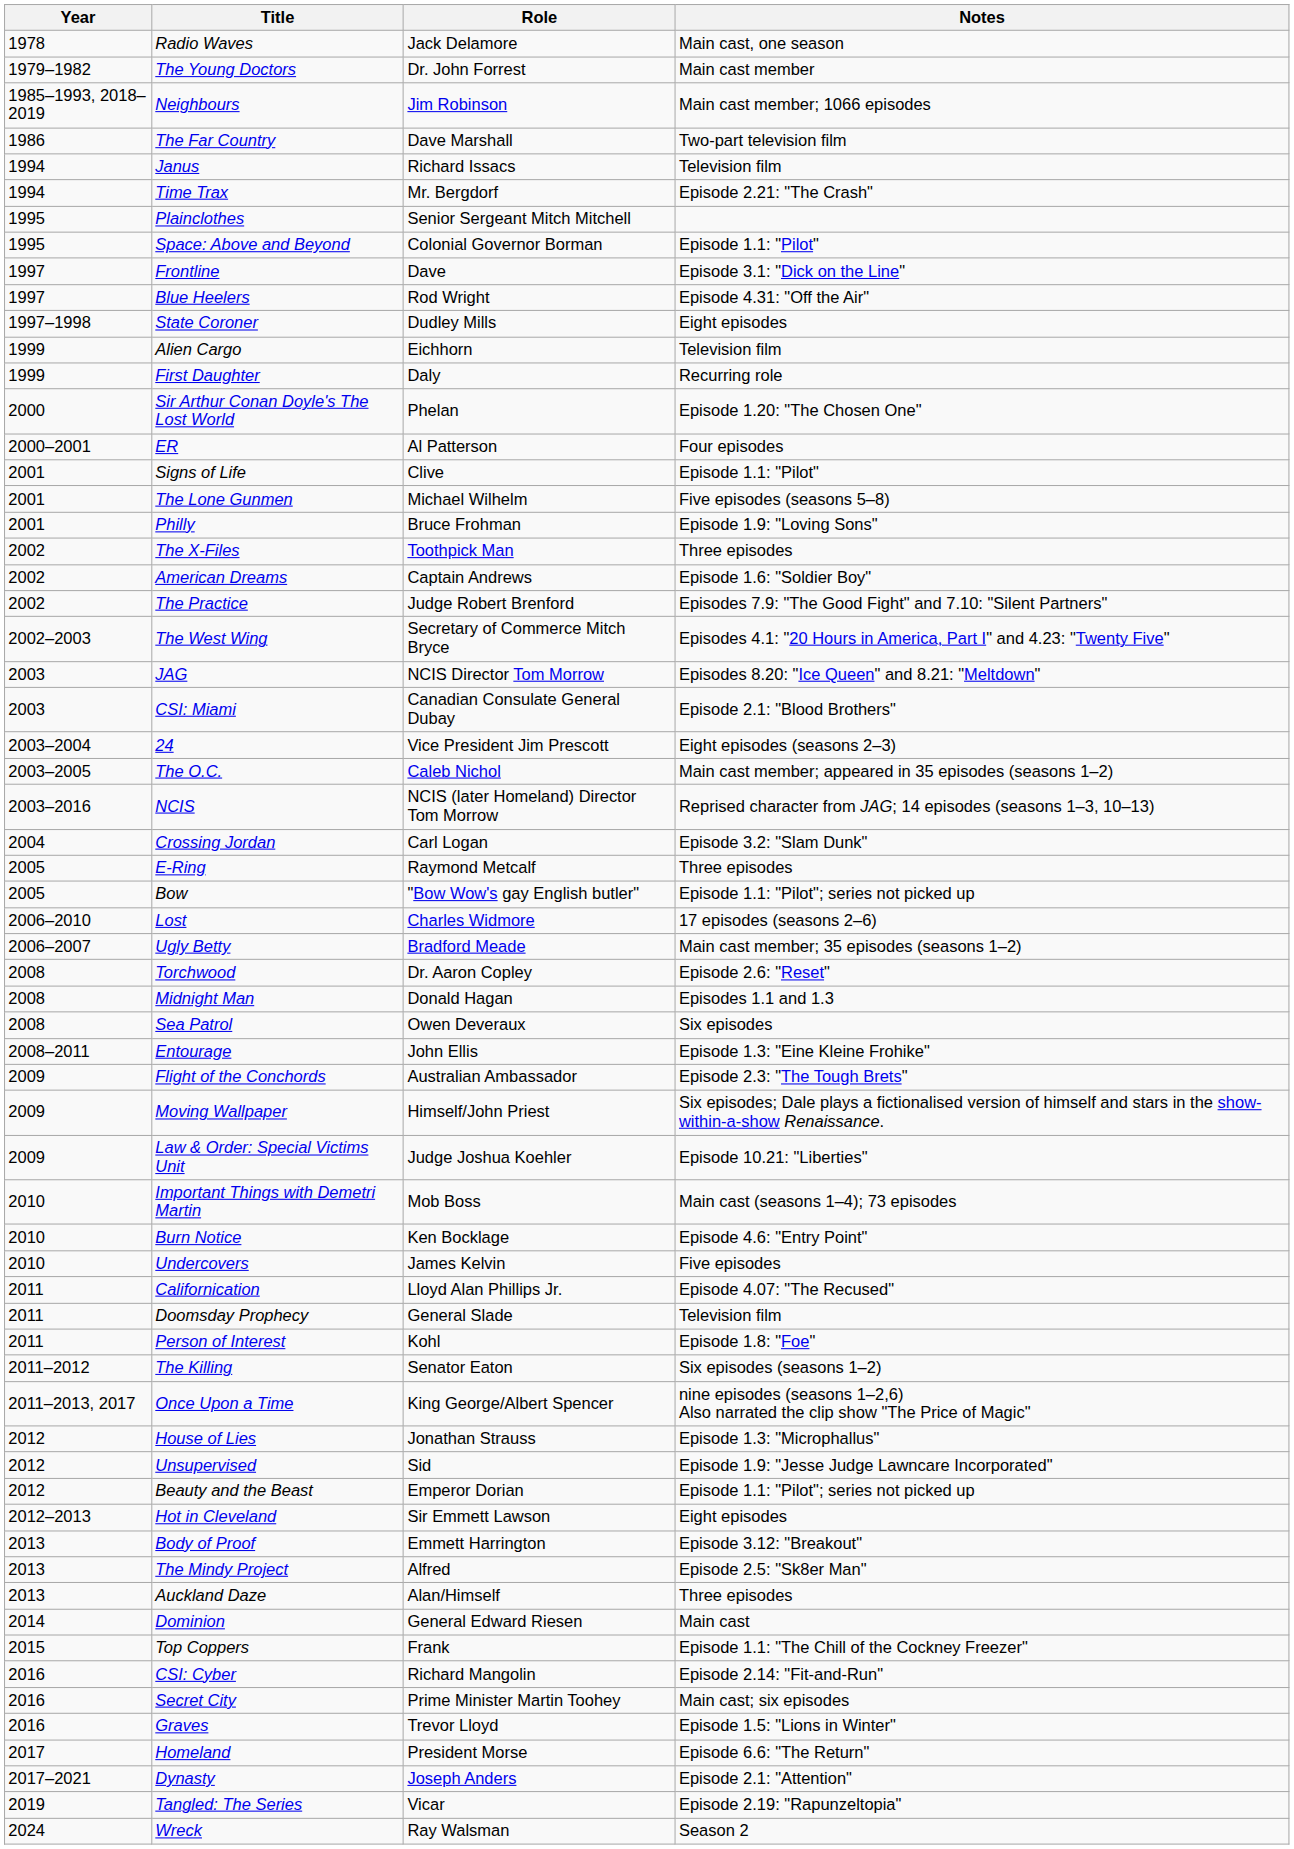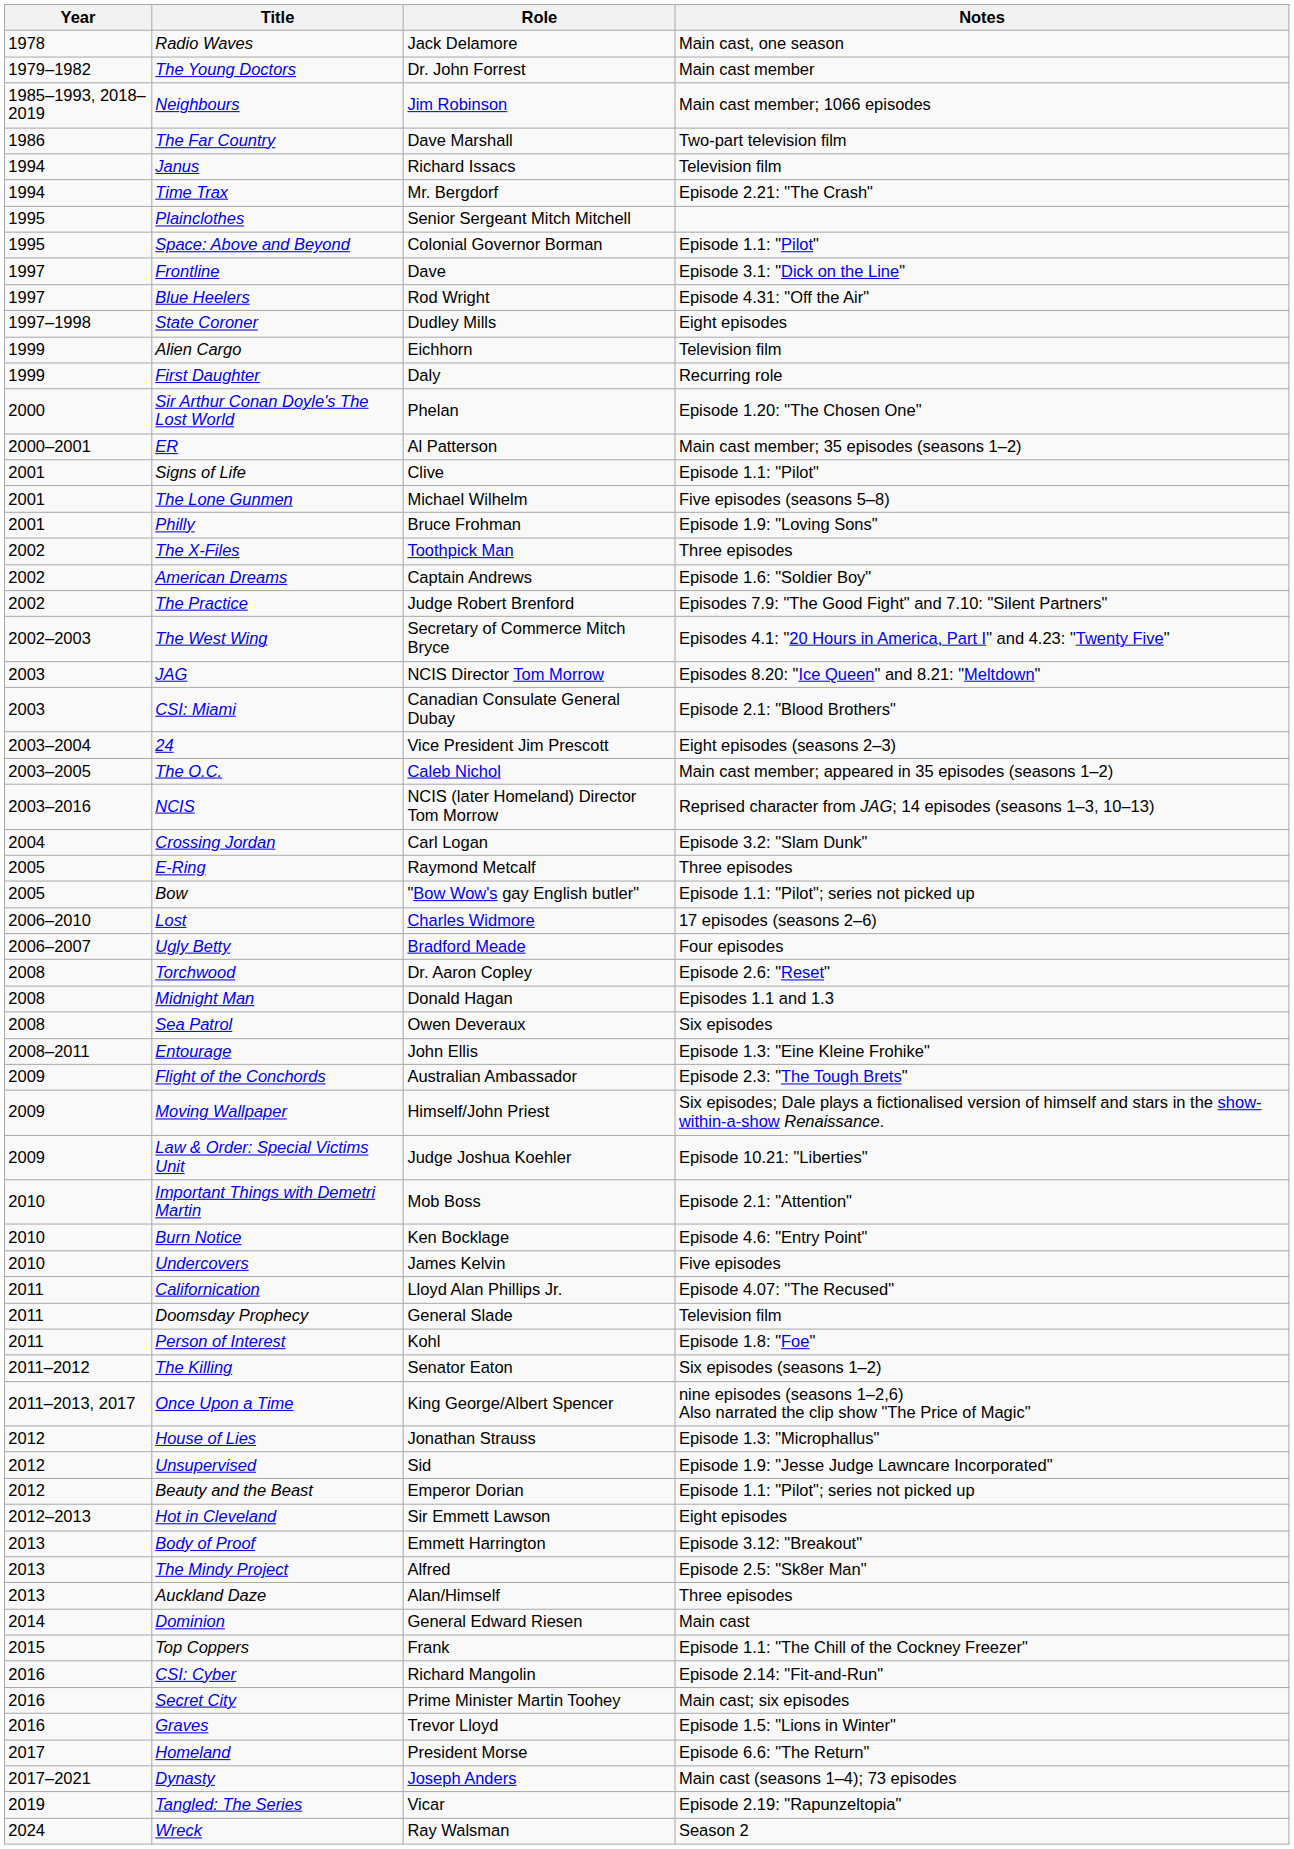ER | Notes: Four episodes -> Main cast member; 35 episodes (seasons 1–2)
Ugly Betty | Notes: Main cast member; 35 episodes (seasons 1–2) -> Four episodes
Important Things with Demetri Martin | Notes: Main cast (seasons 1–4); 73 episodes -> Episode 2.1: "Attention"
Dynasty | Notes: Episode 2.1: "Attention" -> Main cast (seasons 1–4); 73 episodes
